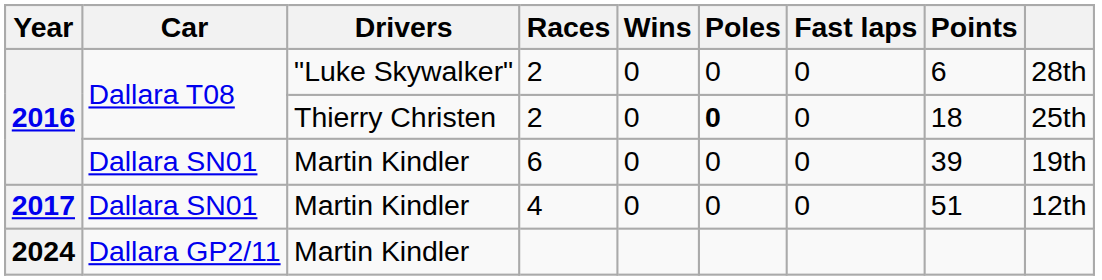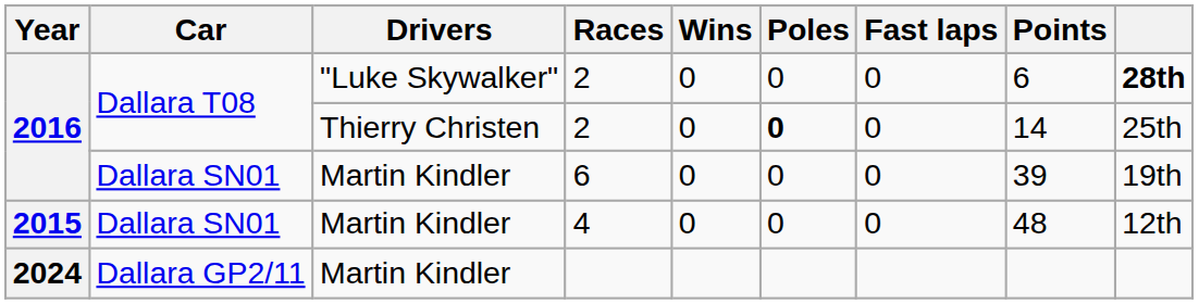"Luke Skywalker" / 2 | column 9: normal -> bold
Thierry Christen / 2 | Points: 18 -> 14
4 | Year: 2017 -> 2015
4 | Points: 51 -> 48
